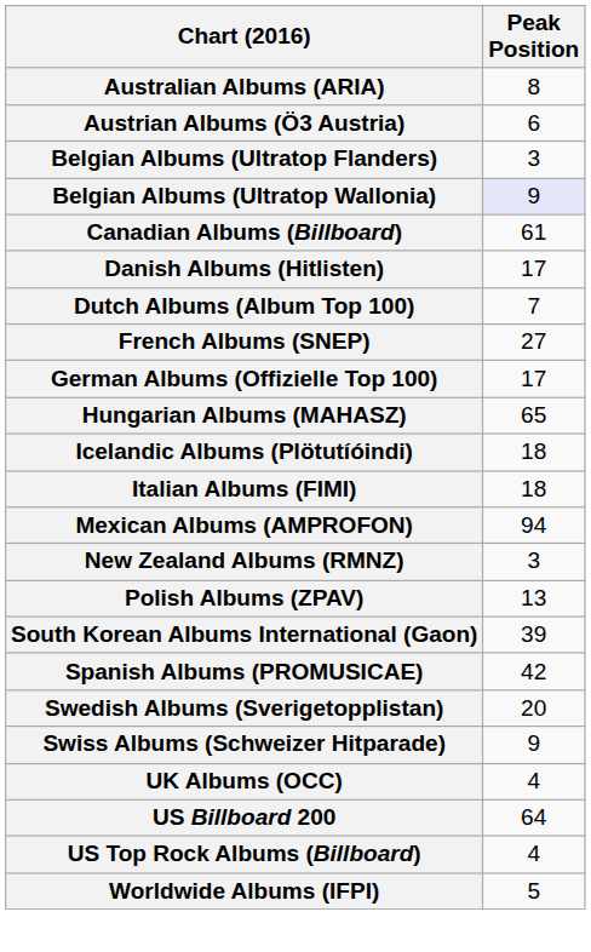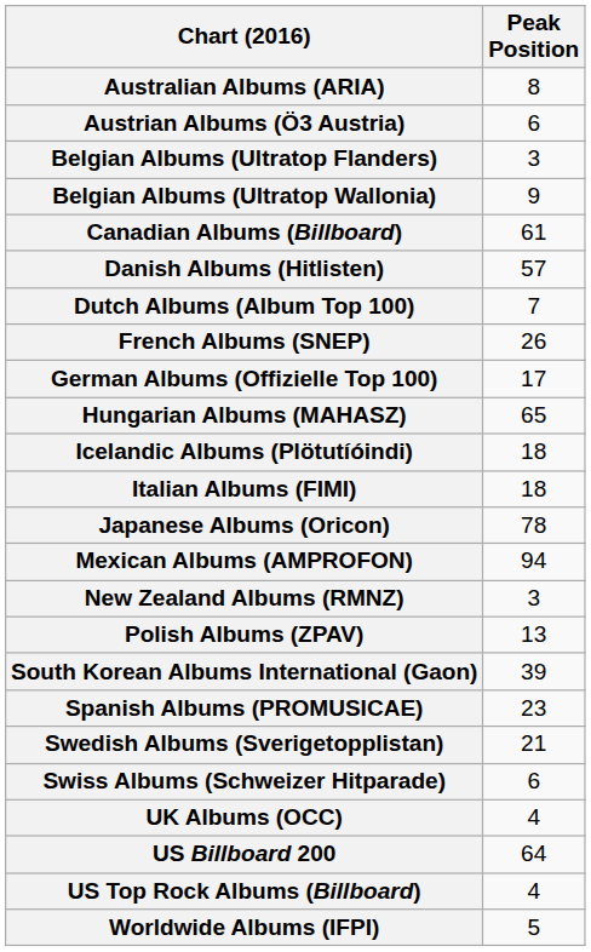Belgian Albums (Ultratop Wallonia) | Peak Position: lavender background -> no background
Danish Albums (Hitlisten) | Peak Position: 17 -> 57
French Albums (SNEP) | Peak Position: 27 -> 26
+ row: Japanese Albums (Oricon) | 78
Spanish Albums (PROMUSICAE) | Peak Position: 42 -> 23
Swedish Albums (Sverigetopplistan) | Peak Position: 20 -> 21
Swiss Albums (Schweizer Hitparade) | Peak Position: 9 -> 6
